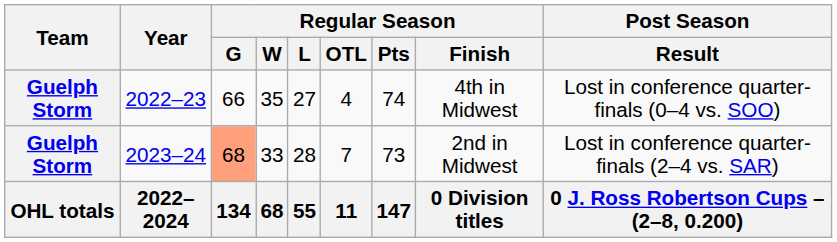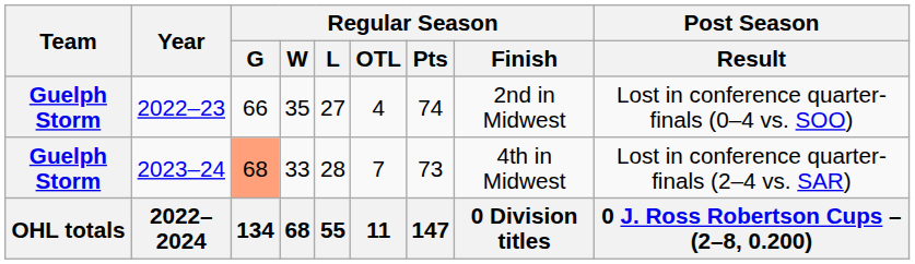2022–23 | Regular Season / Finish: 4th in Midwest -> 2nd in Midwest
2023–24 | Regular Season / Finish: 2nd in Midwest -> 4th in Midwest
